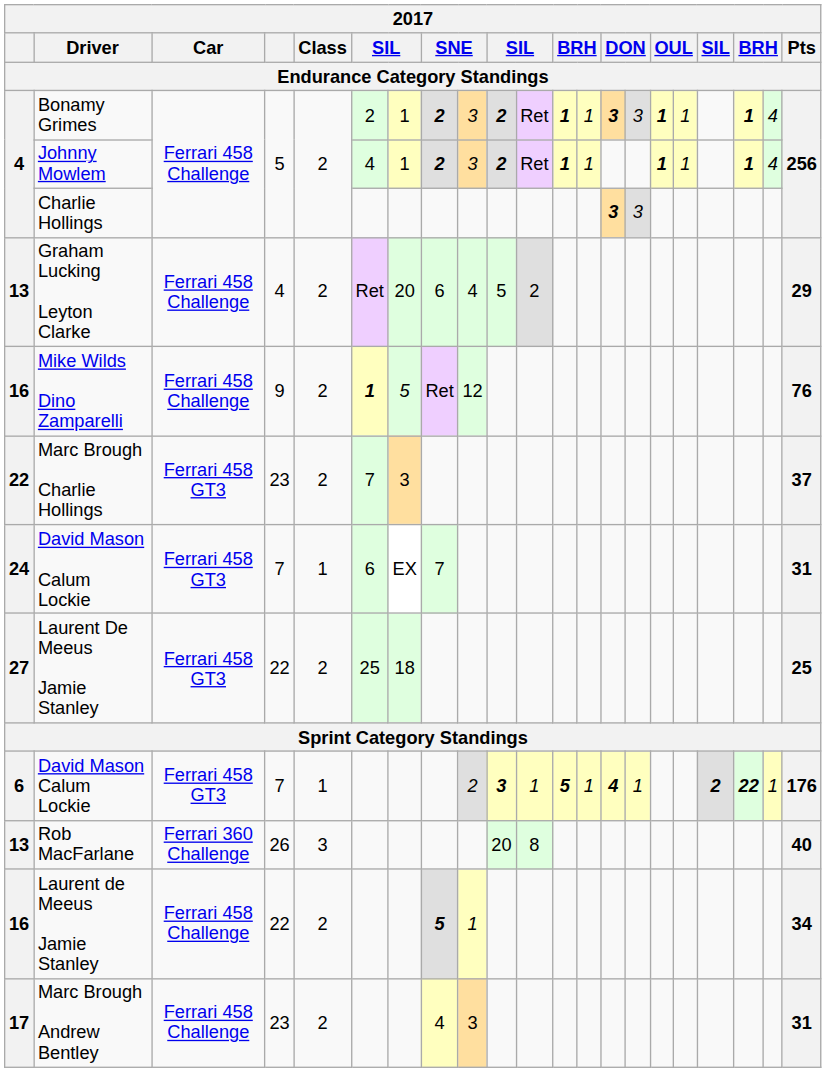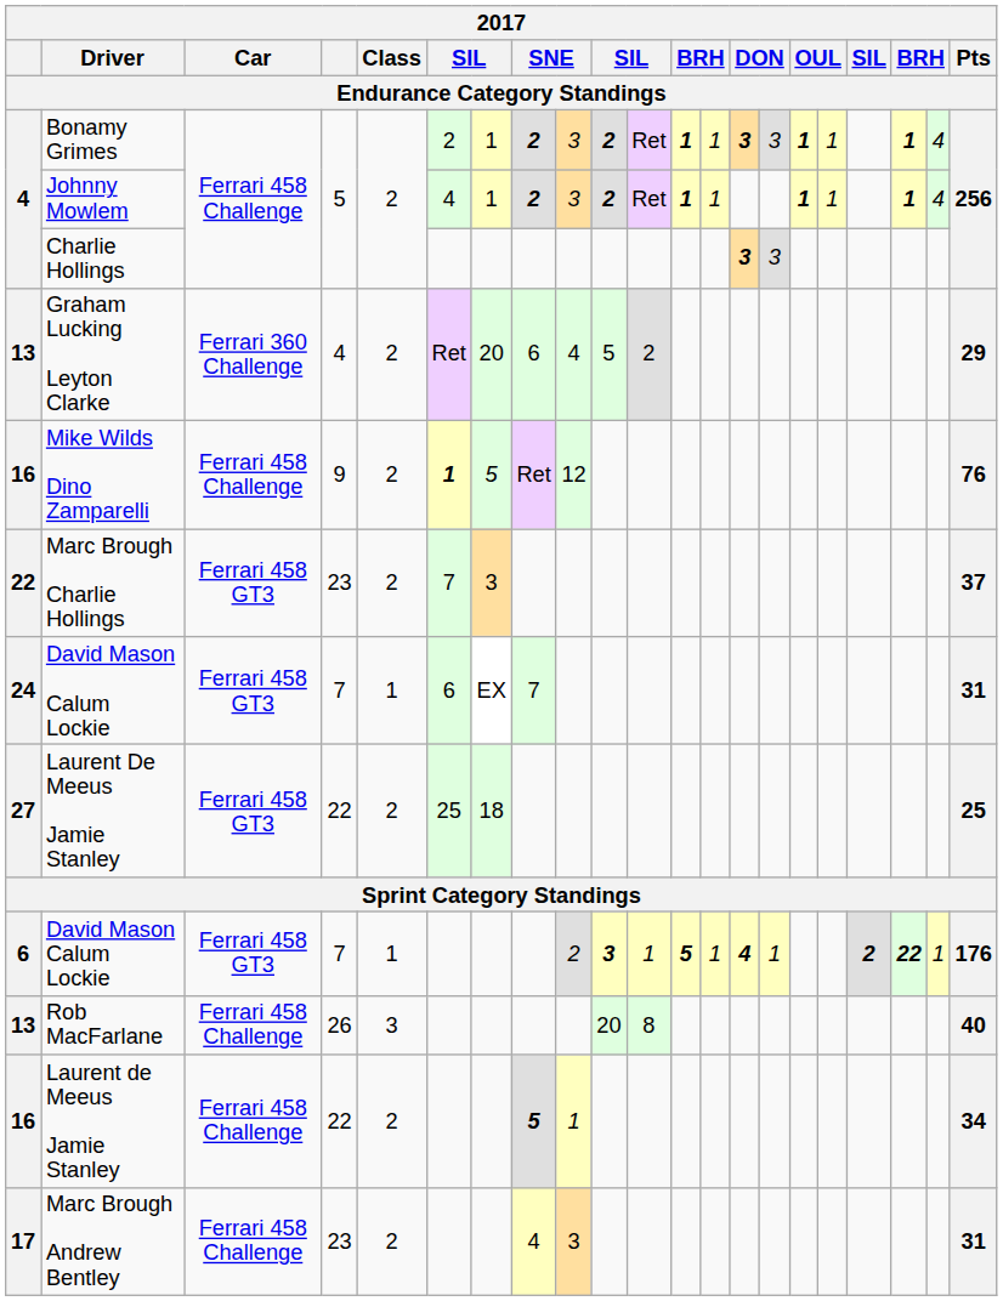Graham Lucking Leyton Clarke | Car: Ferrari 458 Challenge -> Ferrari 360 Challenge
Rob MacFarlane | Car: Ferrari 360 Challenge -> Ferrari 458 Challenge
